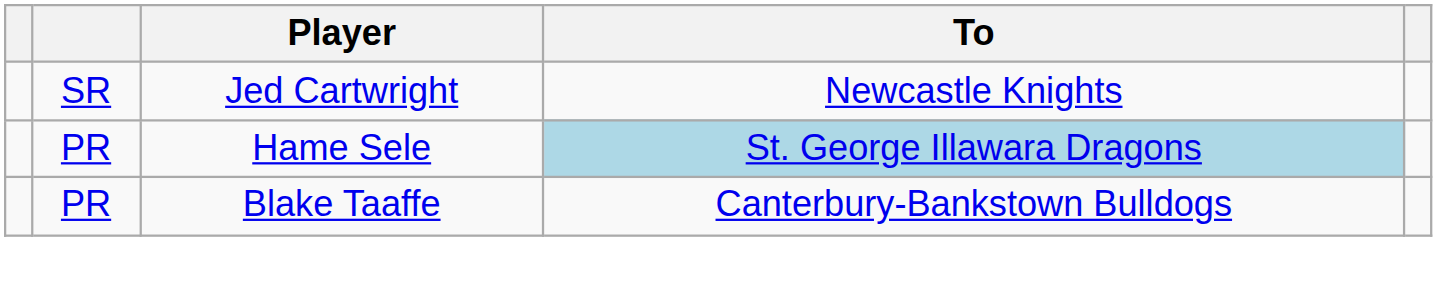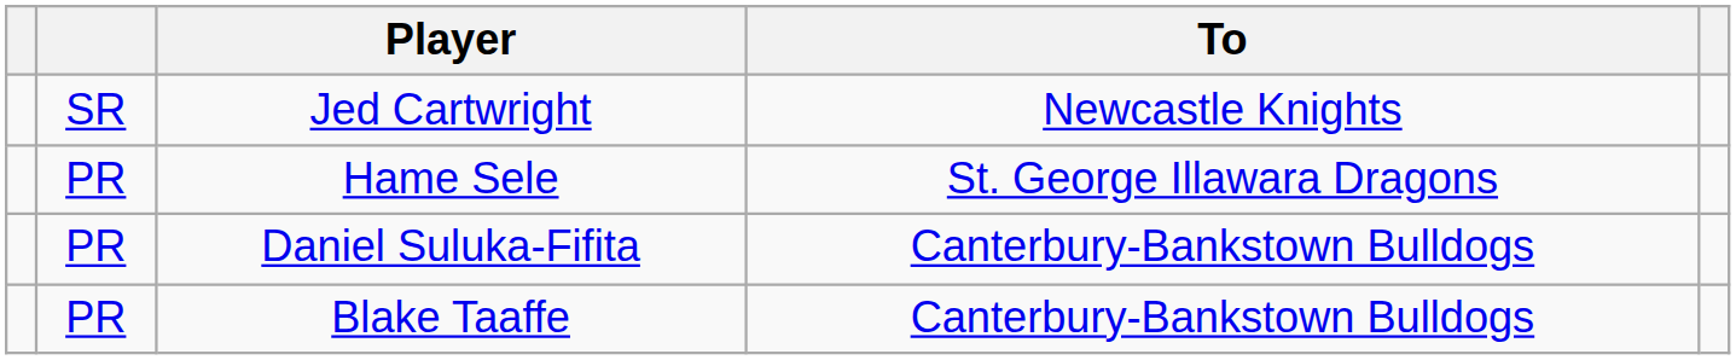Hame Sele | To: lightblue background -> no background
+ row: PR | Daniel Suluka-Fifita | Canterbury-Bankstown Bulldogs
